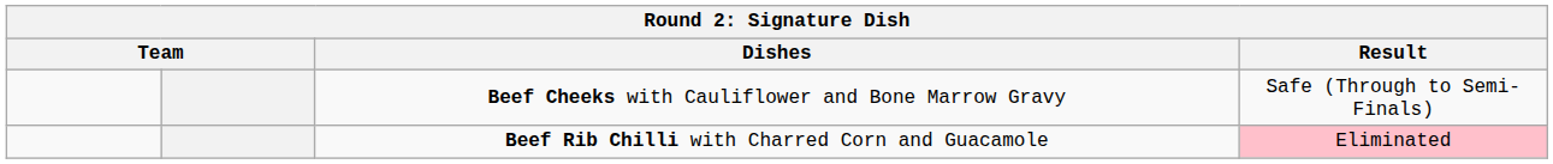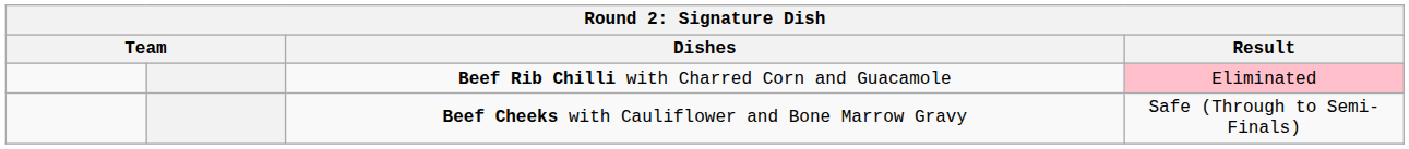rows swapped: Beef Cheeks with Cauliflower and Bone Marrow Gravy <-> Beef Rib Chilli with Charred Corn and Guacamole
